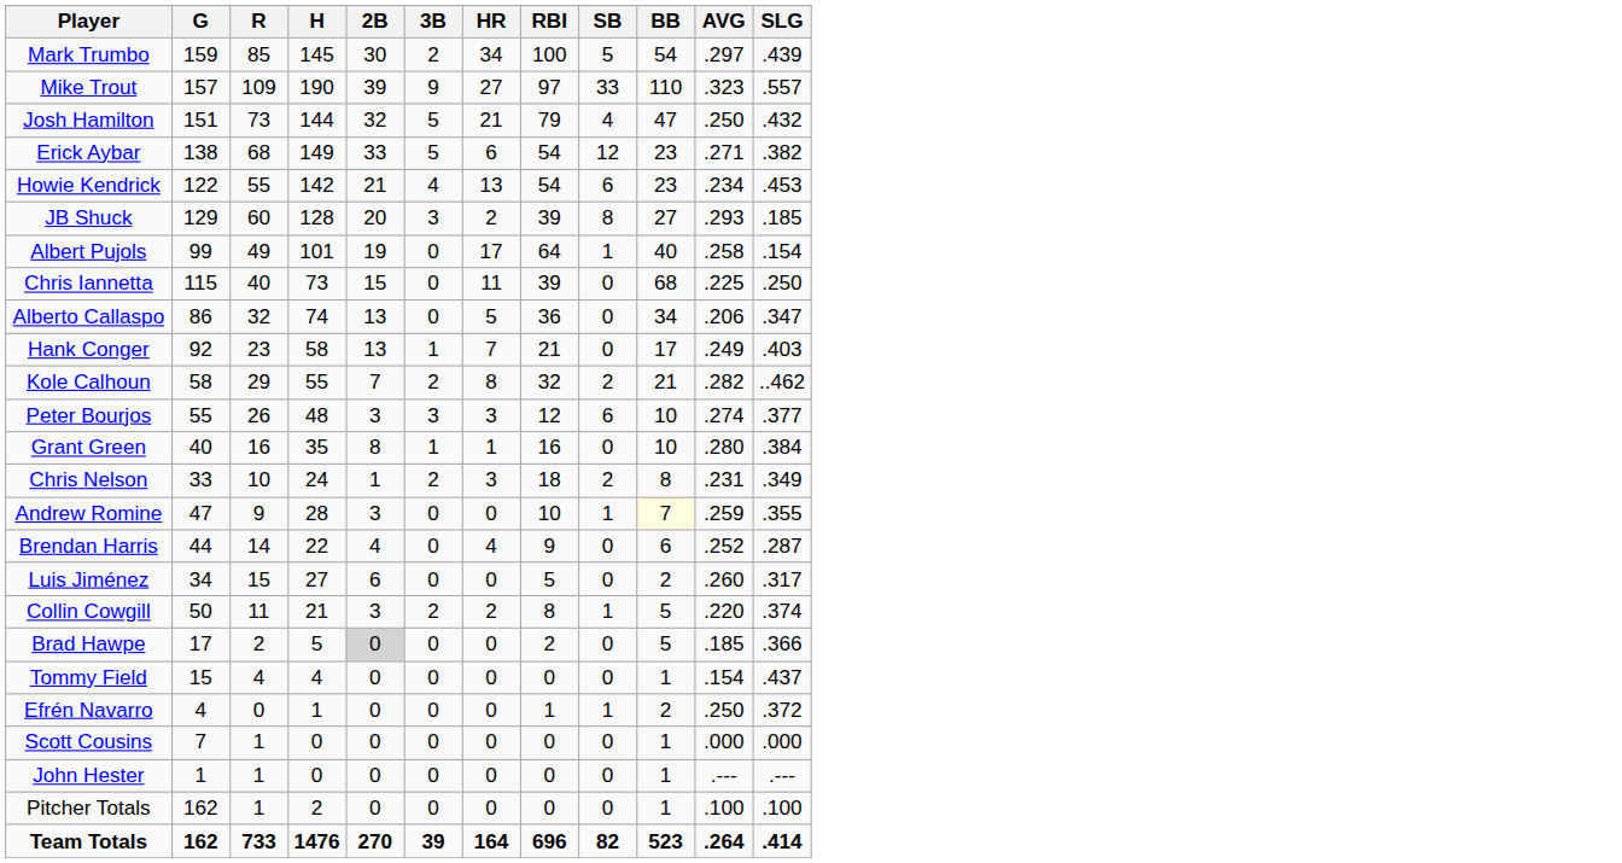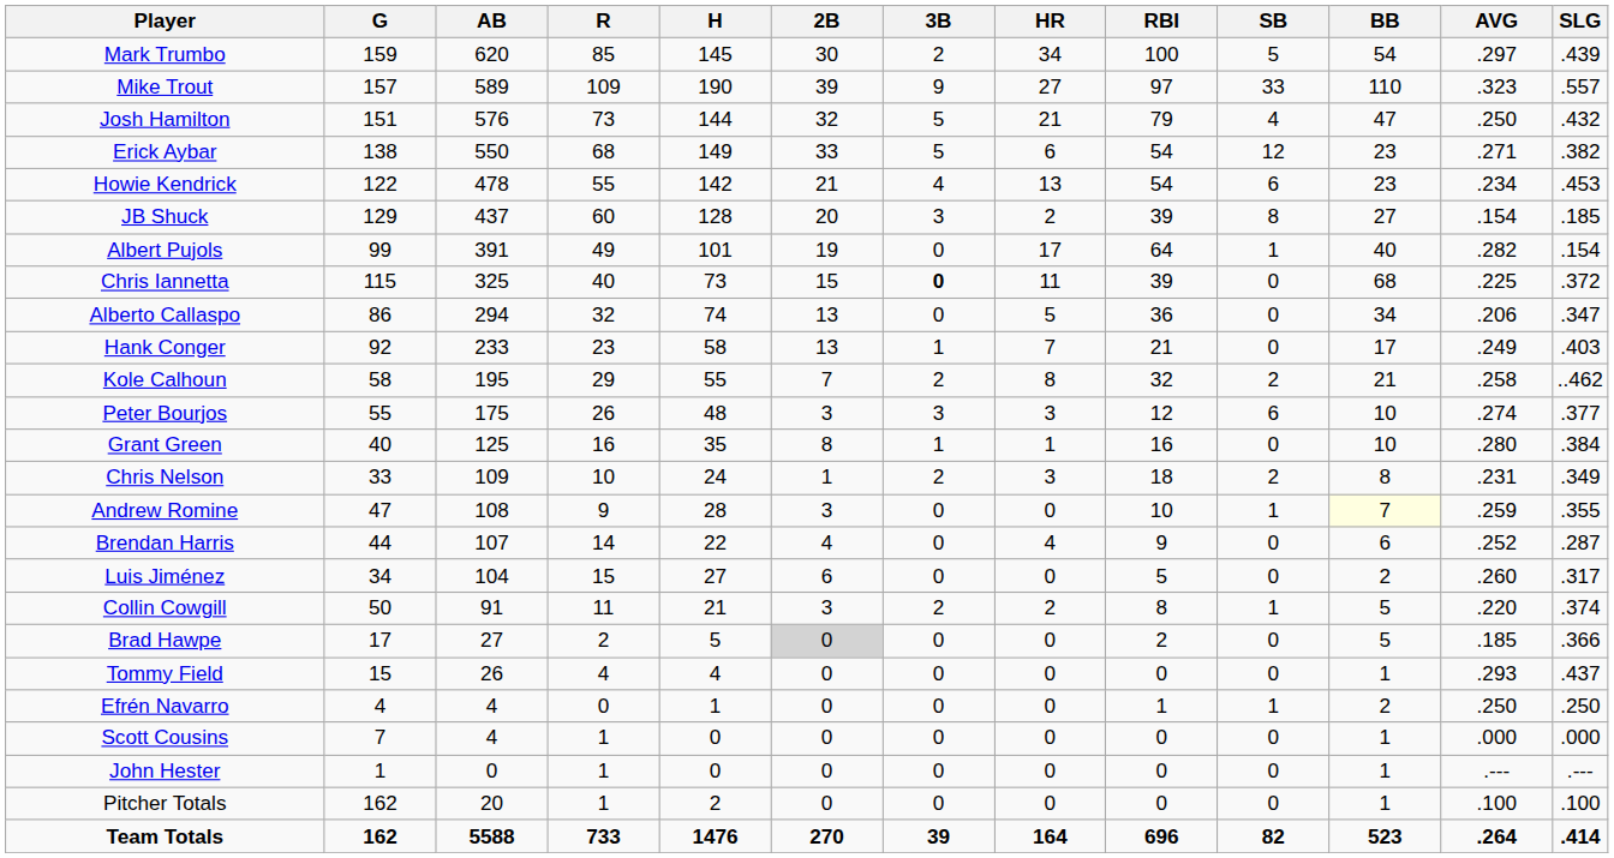+ column: AB | 620 | 589 | 576 | 550 | 478 | 437 | 391 | 325 | 294 | 233 | 195 | 175 | 125 | 109 | 108 | 107 | 104 | 91 | 27 | 26 | 4 | 4 | 0 | 20 | 5588
JB Shuck | AVG: .293 -> .154
Albert Pujols | AVG: .258 -> .282
Chris Iannetta | 3B: normal -> bold
Chris Iannetta | SLG: .250 -> .372
Kole Calhoun | AVG: .282 -> .258
Tommy Field | AVG: .154 -> .293
Efrén Navarro | SLG: .372 -> .250
